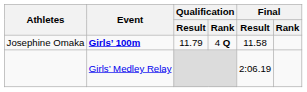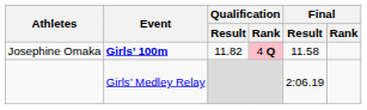Josephine Omaka | Qualification / Result: 11.79 -> 11.82
Josephine Omaka | Qualification / Rank: no background -> pink background
